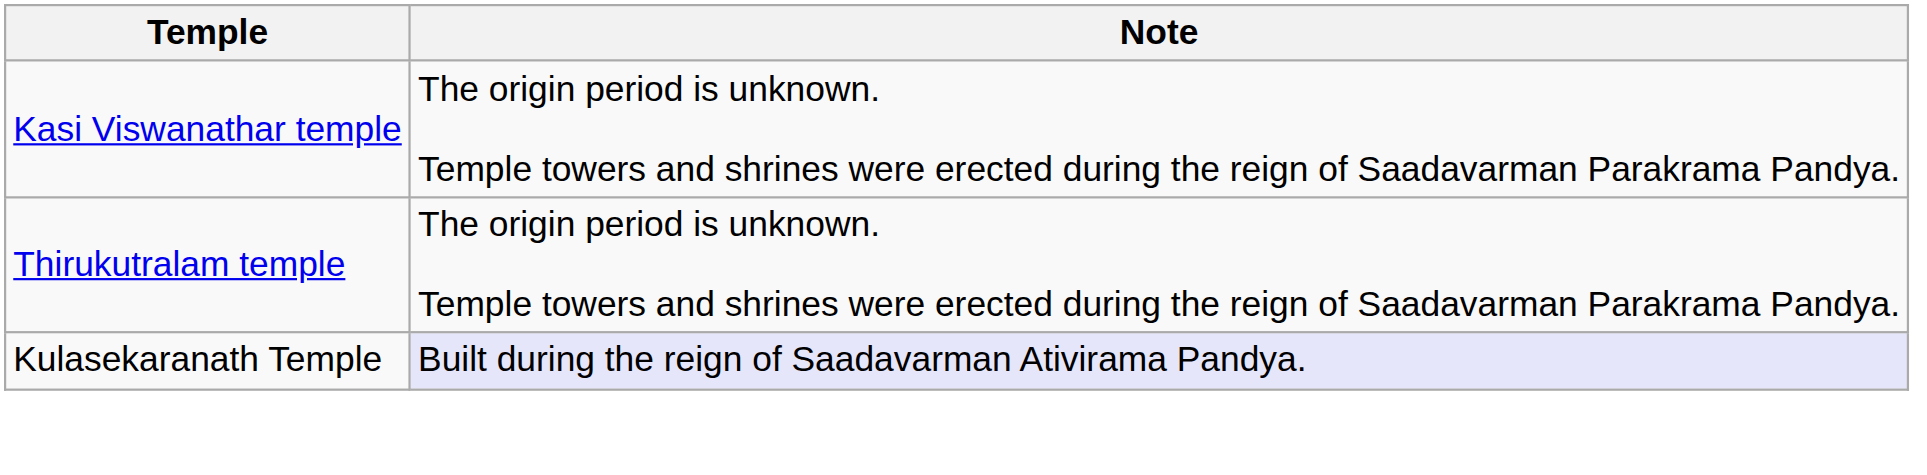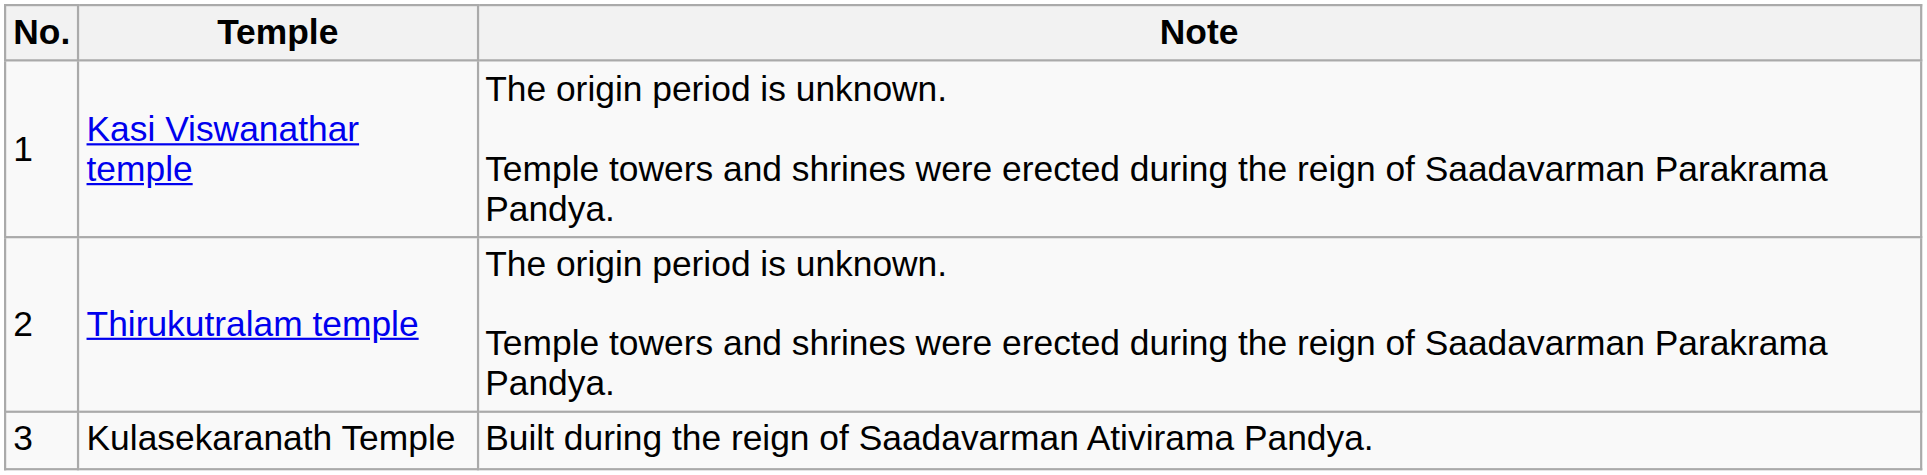+ column: No. | 1 | 2 | 3
Kulasekaranath Temple | Note: lavender background -> no background
